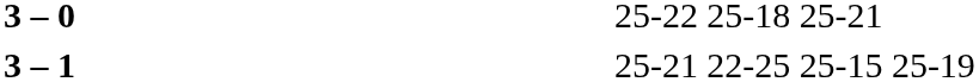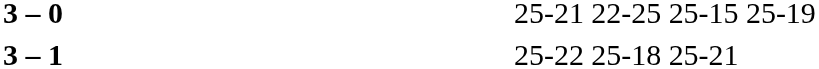3 – 0 | column 4: 25-22 25-18 25-21 -> 25-21 22-25 25-15 25-19
3 – 1 | column 4: 25-21 22-25 25-15 25-19 -> 25-22 25-18 25-21
